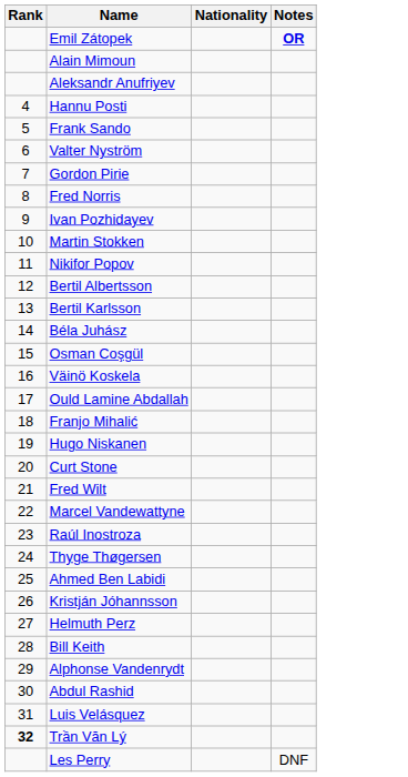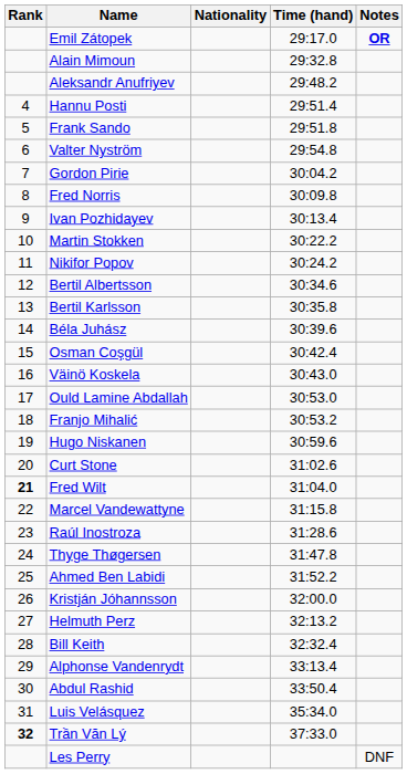+ column: Time (hand) | 29:17.0 | 29:32.8 | 29:48.2 | 29:51.4 | 29:51.8 | 29:54.8 | 30:04.2 | 30:09.8 | 30:13.4 | 30:22.2 | 30:24.2 | 30:34.6 | 30:35.8 | 30:39.6 | 30:42.4 | 30:43.0 | 30:53.0 | 30:53.2 | 30:59.6 | 31:02.6 | 31:04.0 | 31:15.8 | 31:28.6 | 31:47.8 | 31:52.2 | 32:00.0 | 32:13.2 | 32:32.4 | 33:13.4 | 33:50.4 | 35:34.0 | 37:33.0
Fred Wilt | Rank: normal -> bold
